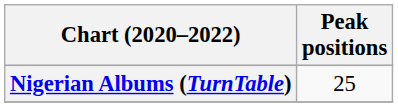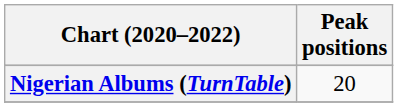Nigerian Albums (TurnTable) | Peak positions: 25 -> 20
